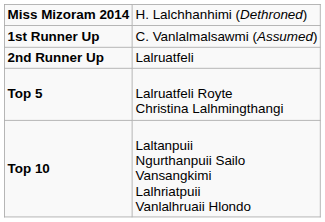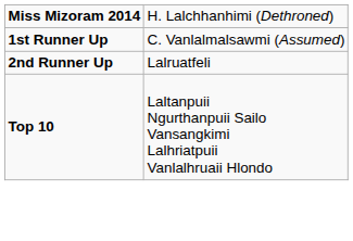- row: Top 5 | Lalruatfeli Royte Christina Lalhmingthangi
